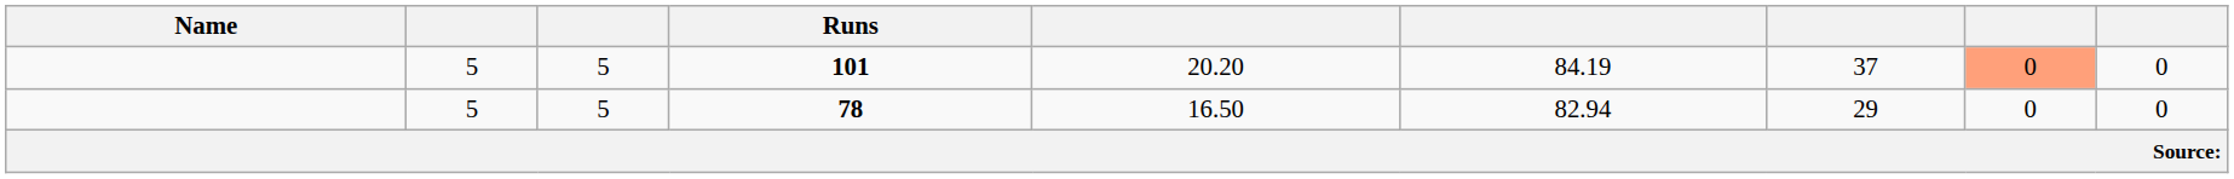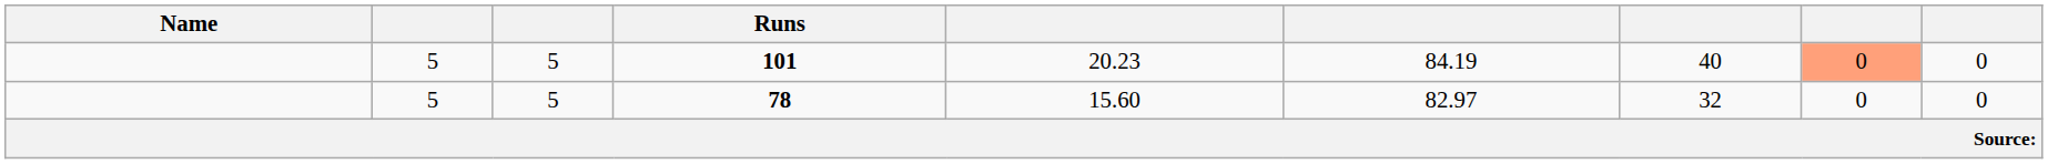101 | column 5: 20.20 -> 20.23
101 | column 7: 37 -> 40
78 | column 5: 16.50 -> 15.60
78 | column 6: 82.94 -> 82.97
78 | column 7: 29 -> 32
